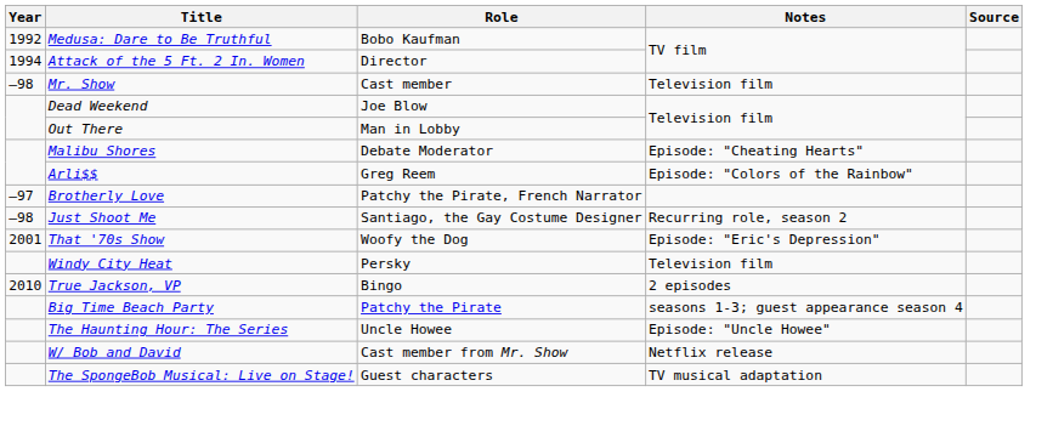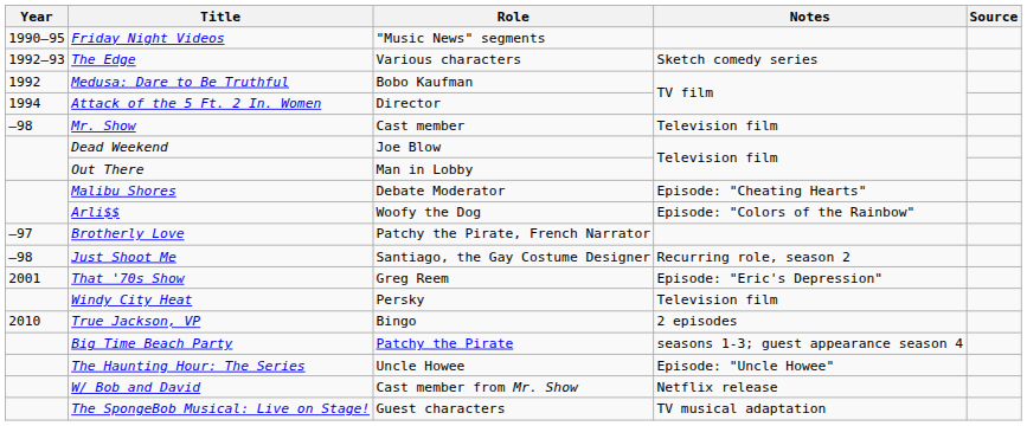+ row: 1990–95 | Friday Night Videos | "Music News" segments
+ row: 1992–93 | The Edge | Various characters | Sketch comedy series
Arli$$ | Role: Greg Reem -> Woofy the Dog
That '70s Show | Role: Woofy the Dog -> Greg Reem
